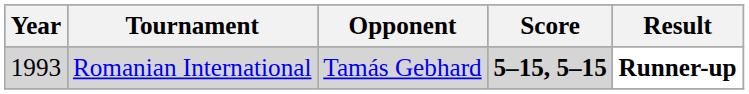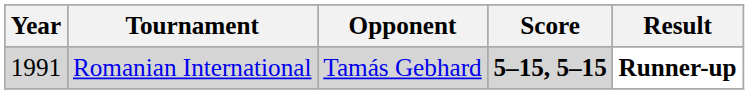Romanian International | Year: 1993 -> 1991
